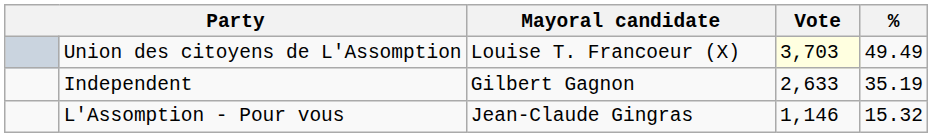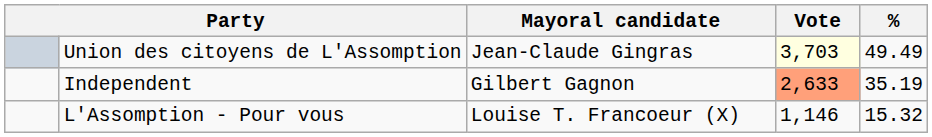Union des citoyens de L'Assomption | Mayoral candidate: Louise T. Francoeur (X) -> Jean-Claude Gingras
Independent | Vote: no background -> lightsalmon background
L'Assomption - Pour vous | Mayoral candidate: Jean-Claude Gingras -> Louise T. Francoeur (X)
